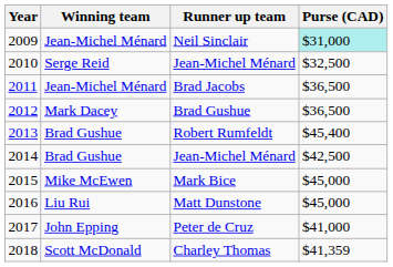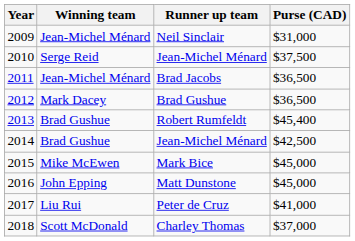Neil Sinclair | Purse (CAD): paleturquoise background -> no background
2010 / Jean-Michel Ménard | Purse (CAD): $32,500 -> $37,500
Matt Dunstone | Winning team: Liu Rui -> John Epping
Peter de Cruz | Winning team: John Epping -> Liu Rui
Charley Thomas | Purse (CAD): $41,359 -> $37,000
